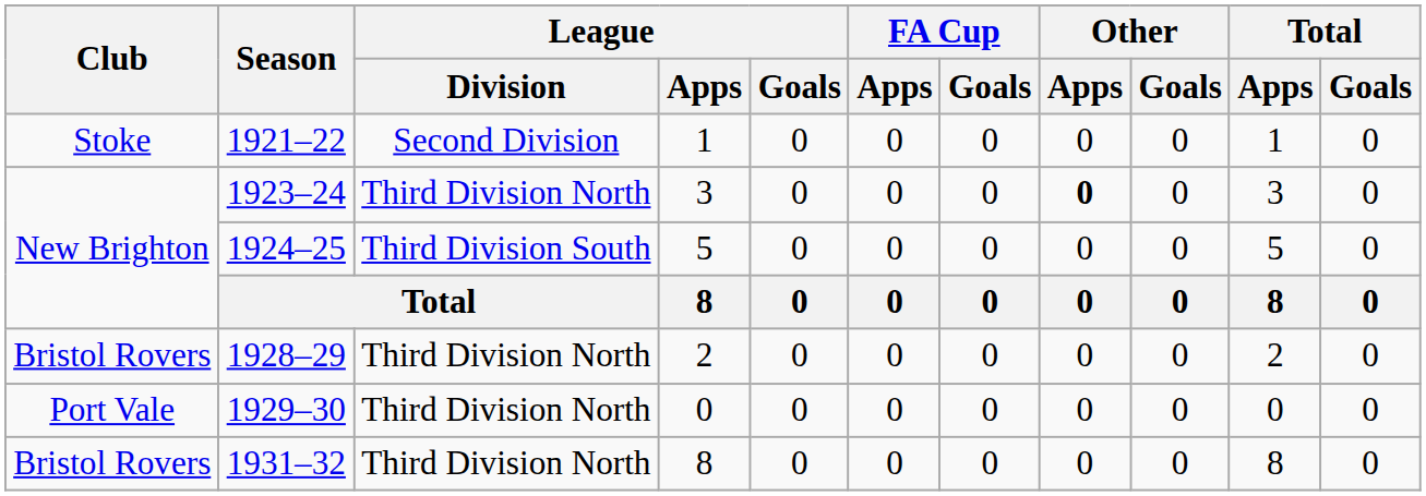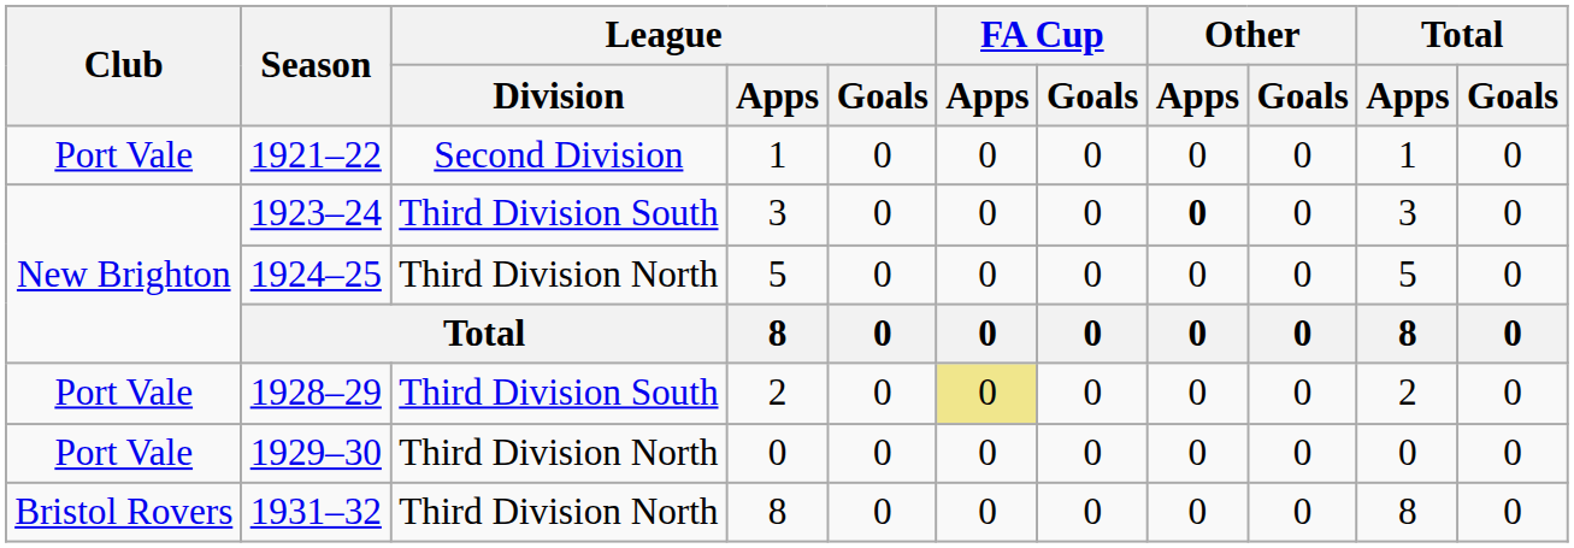1921–22 | Club: Stoke -> Port Vale
1923–24 | League / Division: Third Division North -> Third Division South
1924–25 | League / Division: Third Division South -> Third Division North
1928–29 | Club: Bristol Rovers -> Port Vale
1928–29 | League / Division: Third Division North -> Third Division South
1928–29 | FA Cup / Apps: no background -> khaki background
